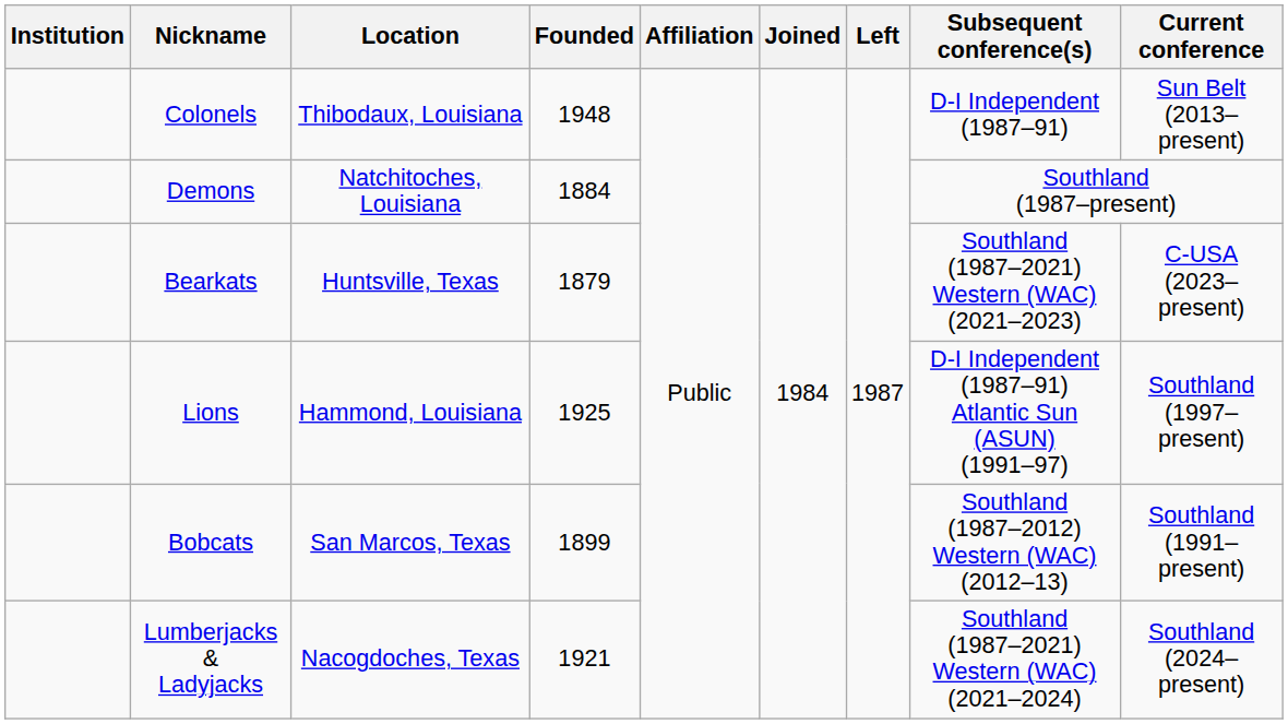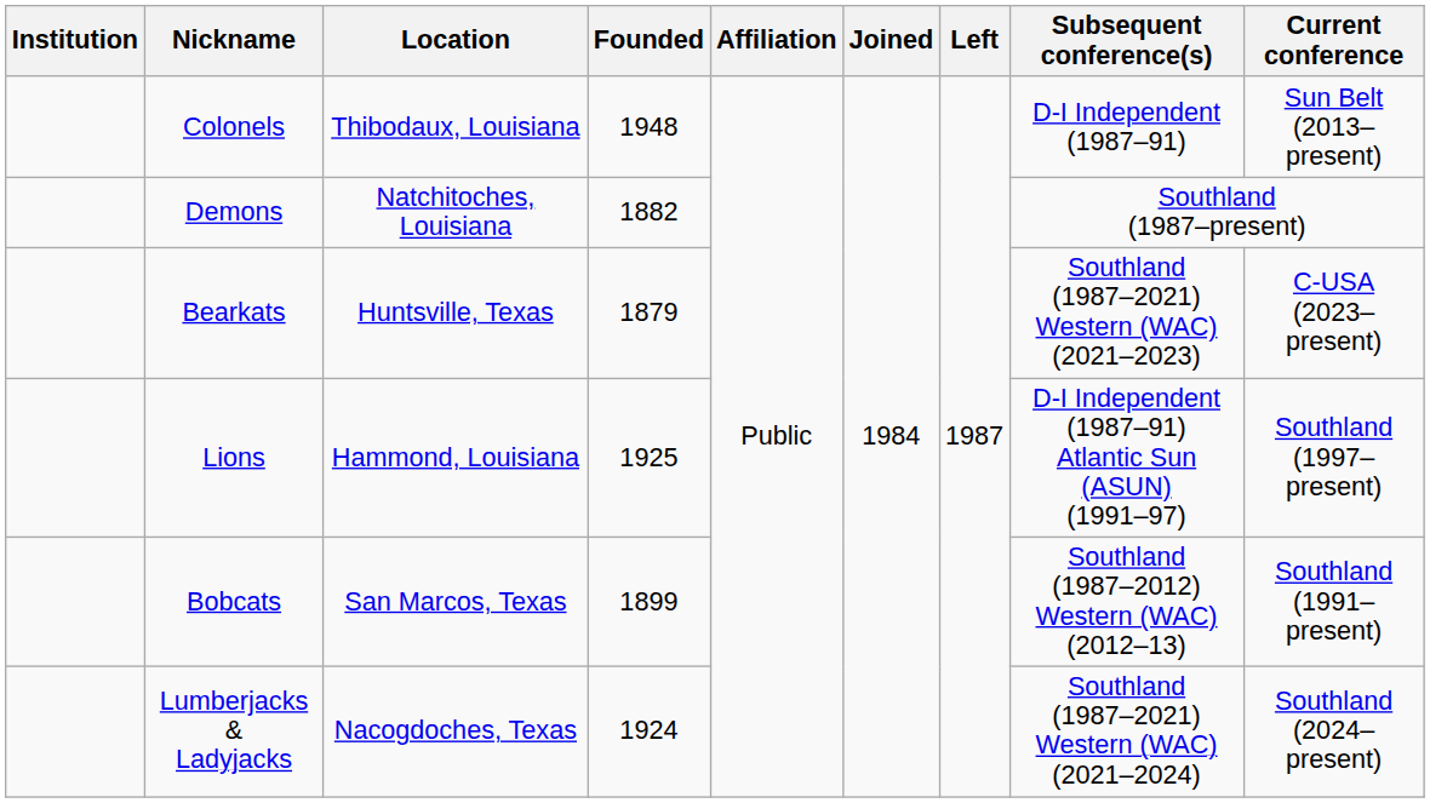Demons | Founded: 1884 -> 1882
Lumberjacks & Ladyjacks | Founded: 1921 -> 1924
